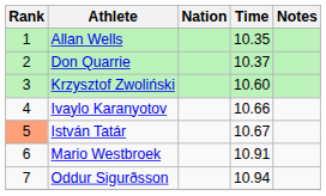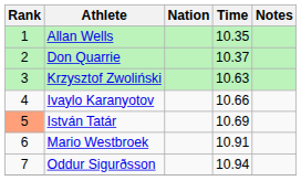Krzysztof Zwoliński | Time: 10.60 -> 10.63
István Tatár | Time: 10.67 -> 10.69
